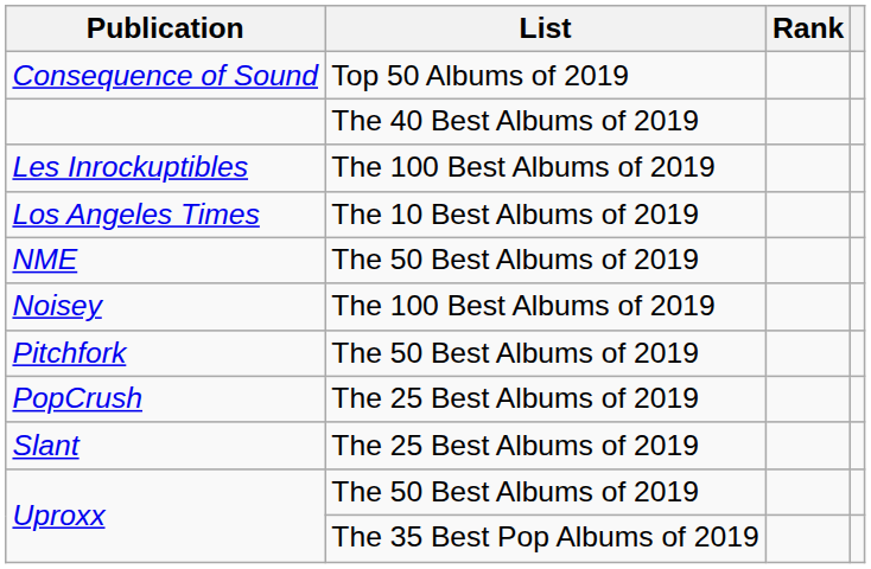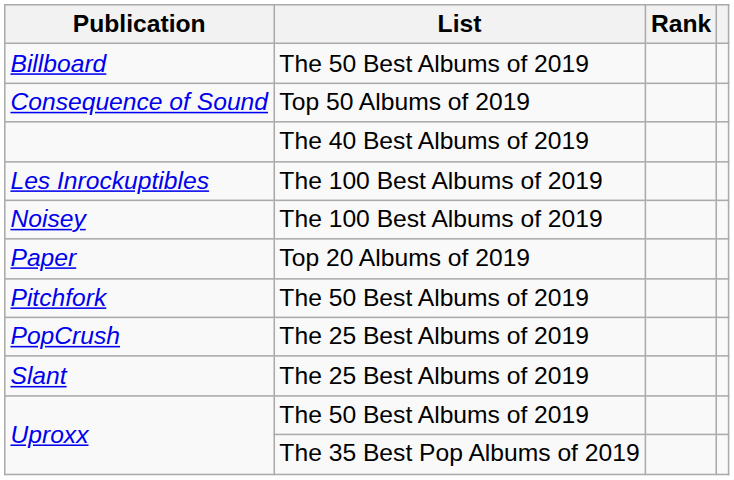+ row: Billboard | The 50 Best Albums of 2019
- row: Los Angeles Times | The 10 Best Albums of 2019
- row: NME | The 50 Best Albums of 2019
+ row: Paper | Top 20 Albums of 2019
